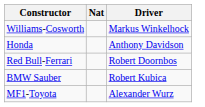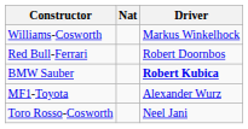- row: Honda | Anthony Davidson
BMW Sauber | Driver: normal -> bold
+ row: Toro Rosso-Cosworth | Neel Jani
